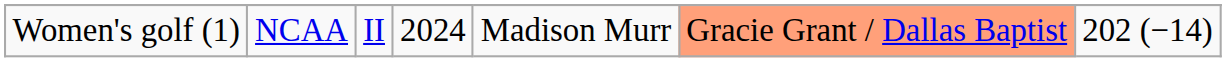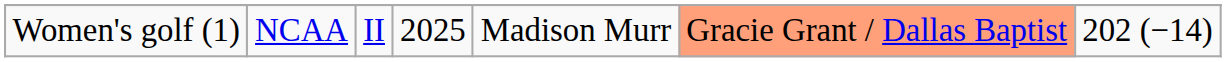Women's golf (1) | column 4: 2024 -> 2025
